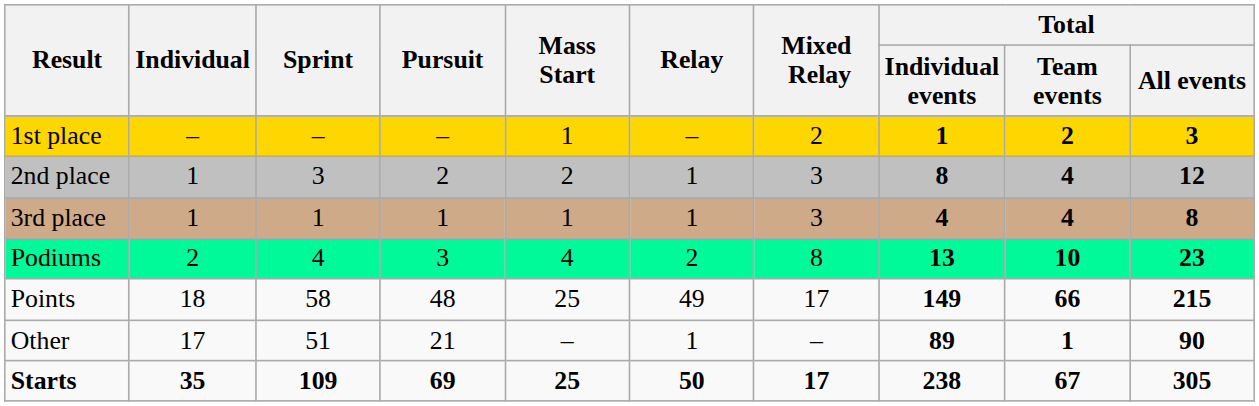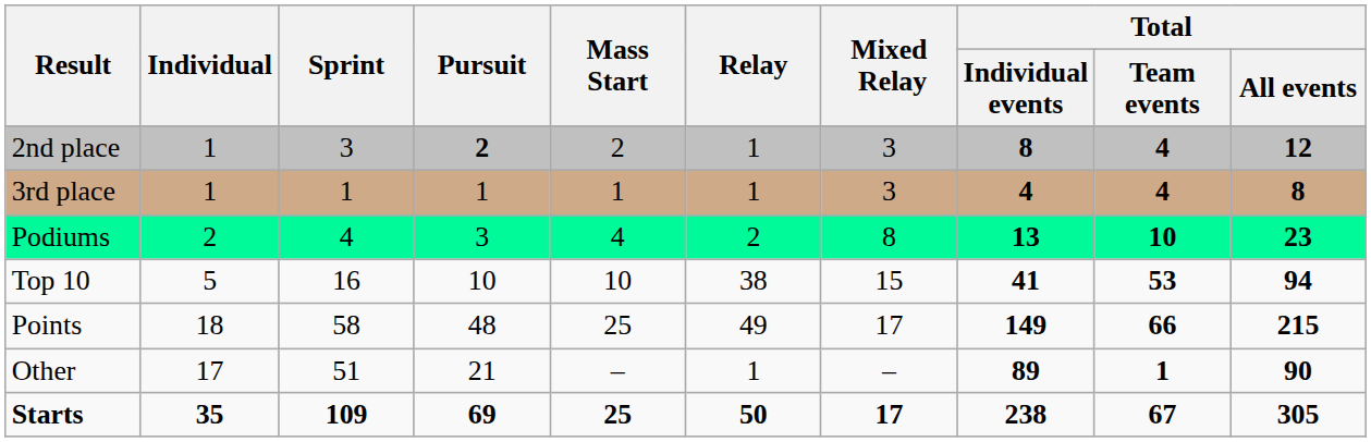- row: 1st place | – | – | – | 1 | – | 2 | 1 | 2 | 3
2nd place | Pursuit: normal -> bold
+ row: Top 10 | 5 | 16 | 10 | 10 | 38 | 15 | 41 | 53 | 94
